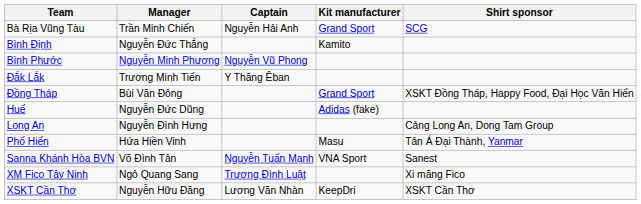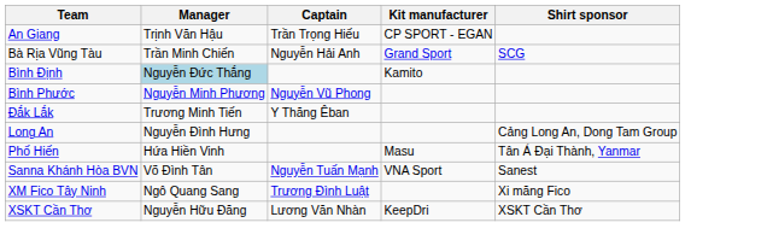+ row: An Giang | Trịnh Văn Hậu | Trần Trọng Hiếu | CP SPORT - EGAN
Bình Định | Manager: no background -> lightblue background
- row: Đồng Tháp | Bùi Văn Đông | Grand Sport | XSKT Đồng Tháp, Happy Food, Đại Học Văn Hiến
- row: Huế | Nguyễn Đức Dũng | Adidas (fake)
